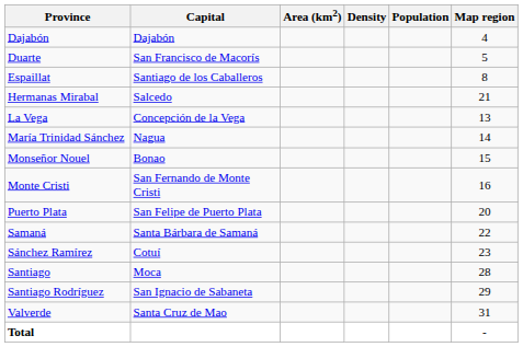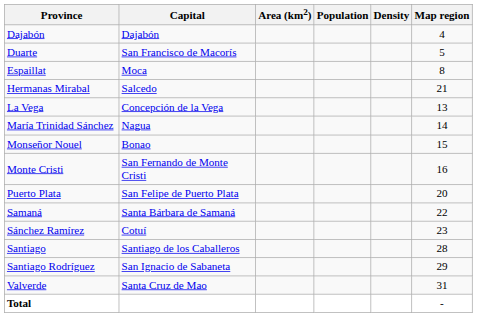columns swapped: Population <-> Density
Espaillat | Capital: Santiago de los Caballeros -> Moca
Santiago | Capital: Moca -> Santiago de los Caballeros
